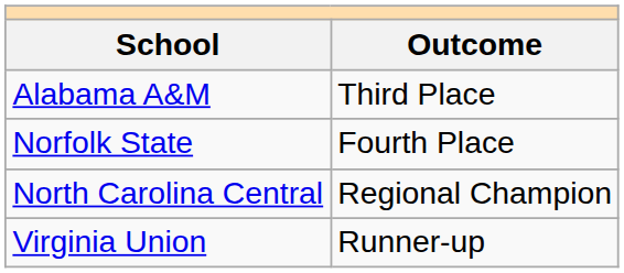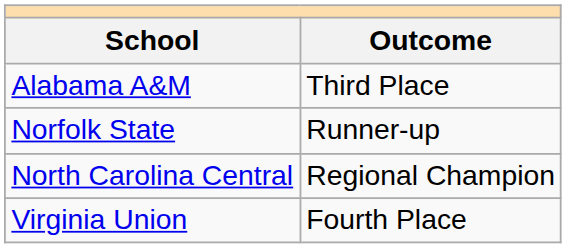Norfolk State | Outcome: Fourth Place -> Runner-up
Virginia Union | Outcome: Runner-up -> Fourth Place
